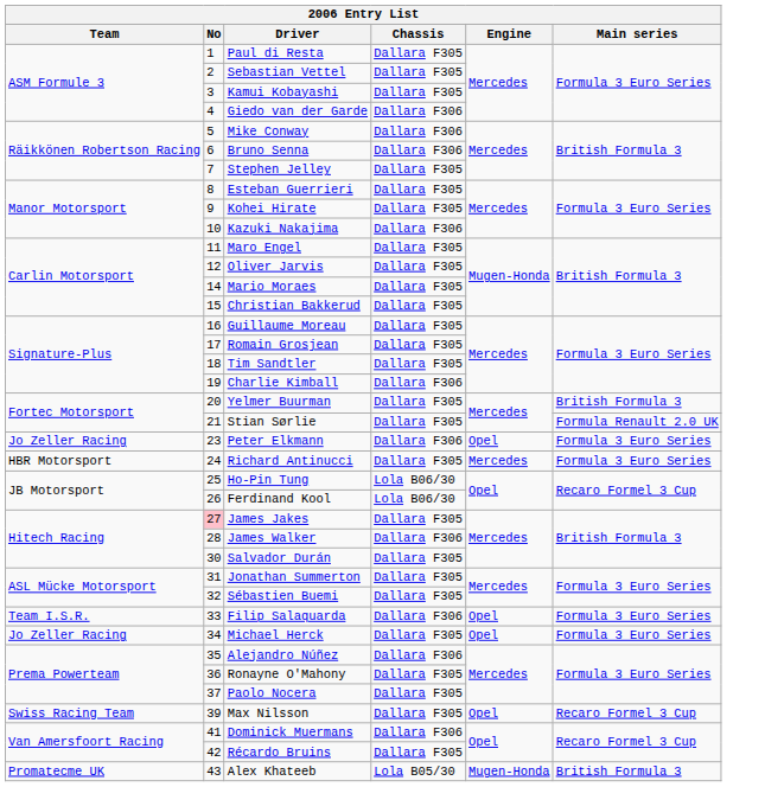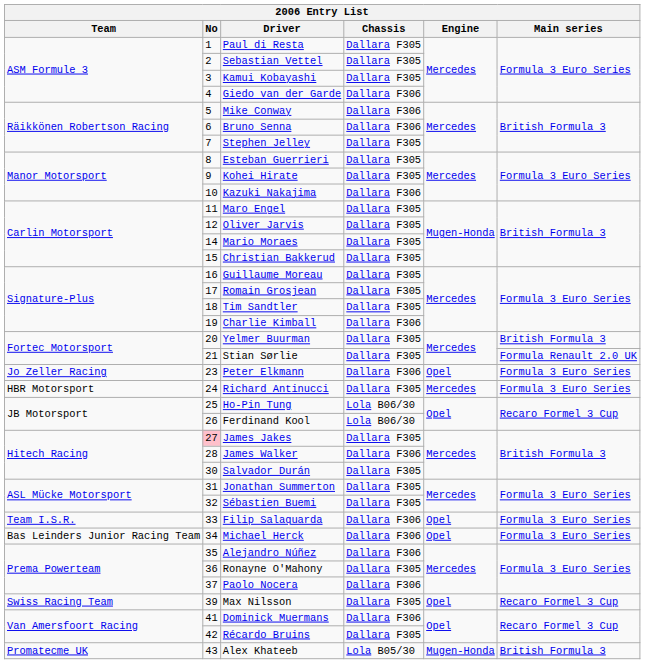Michael Herck | Team: Jo Zeller Racing -> Bas Leinders Junior Racing Team
Michael Herck | Chassis: Dallara F305 -> Dallara F306
Paolo Nocera | Chassis: Dallara F305 -> Dallara F306
